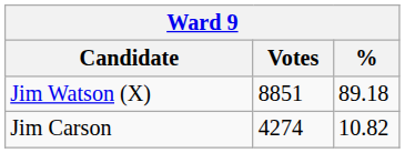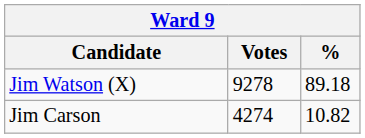Jim Watson (X) | Votes: 8851 -> 9278
